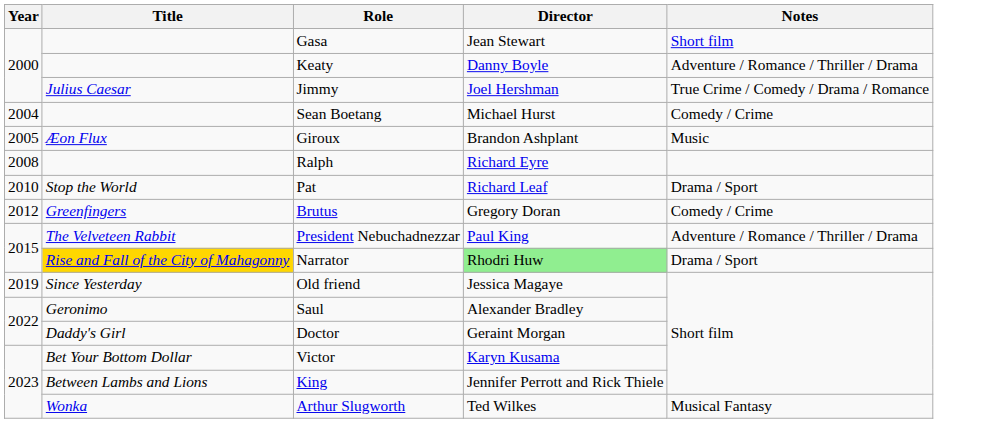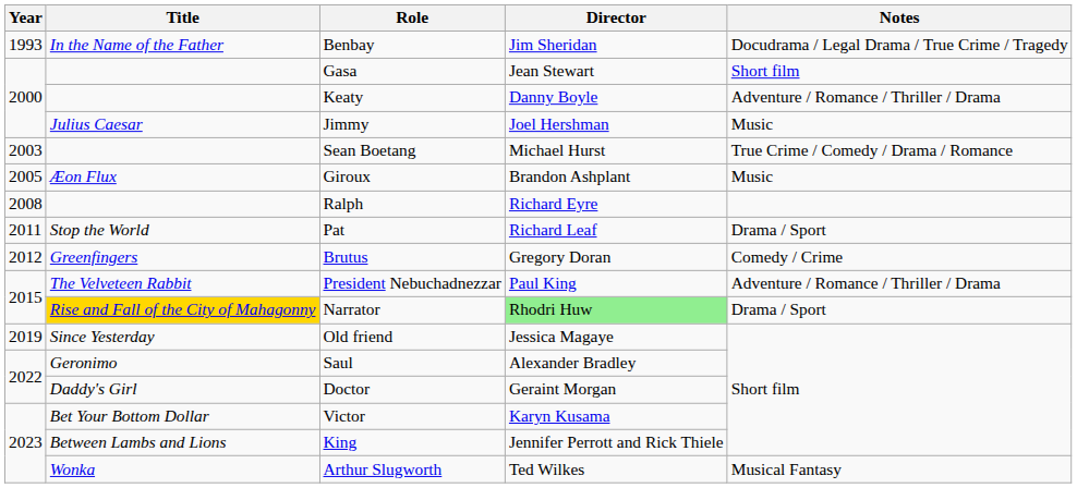+ row: 1993 | In the Name of the Father | Benbay | Jim Sheridan | Docudrama / Legal Drama / True Crime / Tragedy
Jimmy | Notes: True Crime / Comedy / Drama / Romance -> Music
Sean Boetang | Year: 2004 -> 2003
Sean Boetang | Notes: Comedy / Crime -> True Crime / Comedy / Drama / Romance
Pat | Year: 2010 -> 2011
